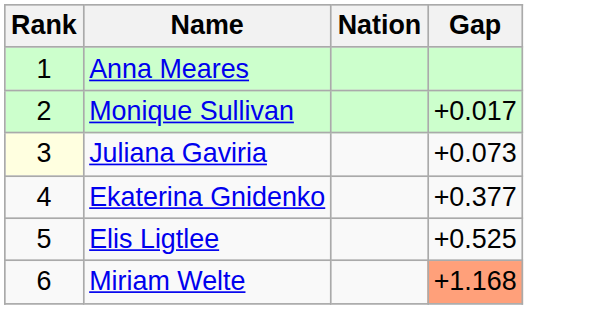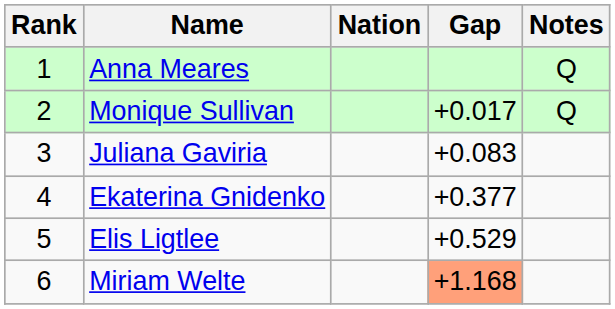+ column: Notes | Q | Q
Juliana Gaviria | Rank: lightyellow background -> no background
Juliana Gaviria | Gap: +0.073 -> +0.083
Elis Ligtlee | Gap: +0.525 -> +0.529
